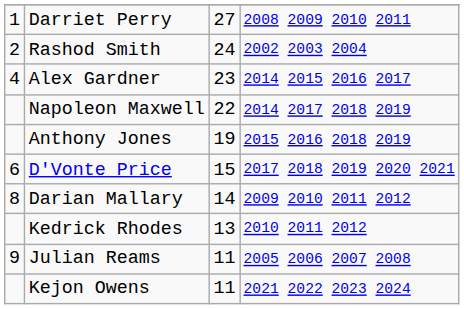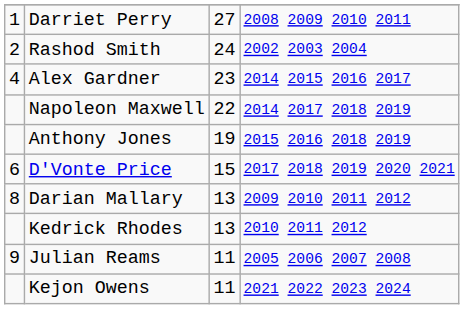Darian Mallary | column 3: 14 -> 13
